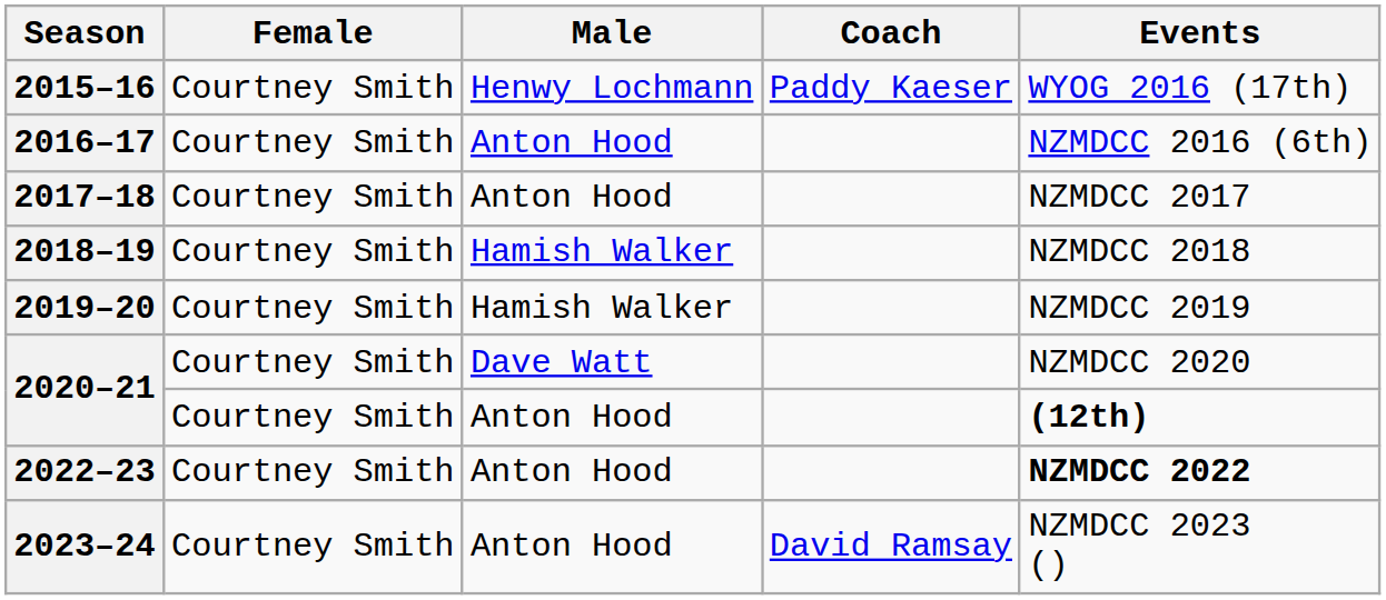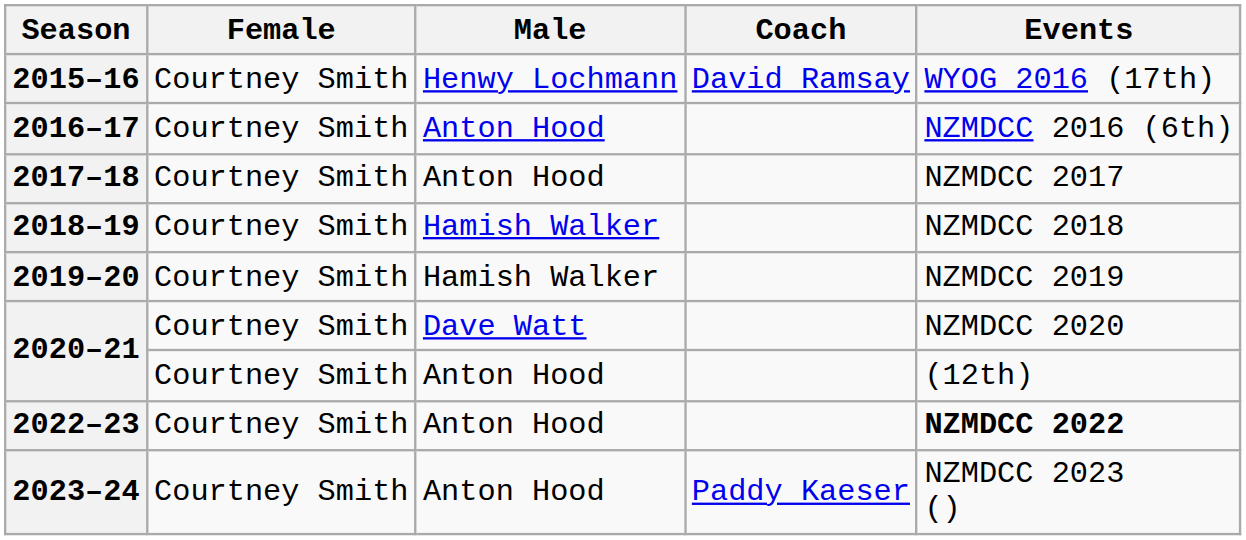2015–16 | Coach: Paddy Kaeser -> David Ramsay
2020–21 / Anton Hood | Events: bold -> normal
2023–24 | Coach: David Ramsay -> Paddy Kaeser
